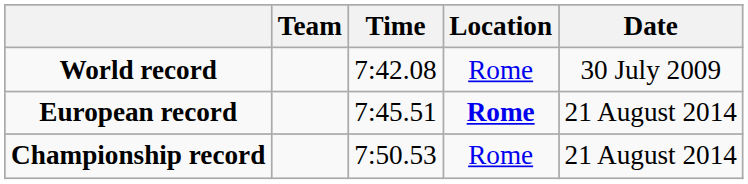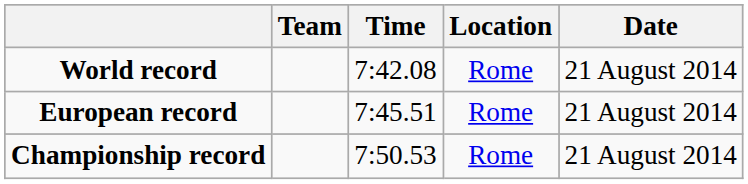World record | Date: 30 July 2009 -> 21 August 2014
European record | Location: bold -> normal
